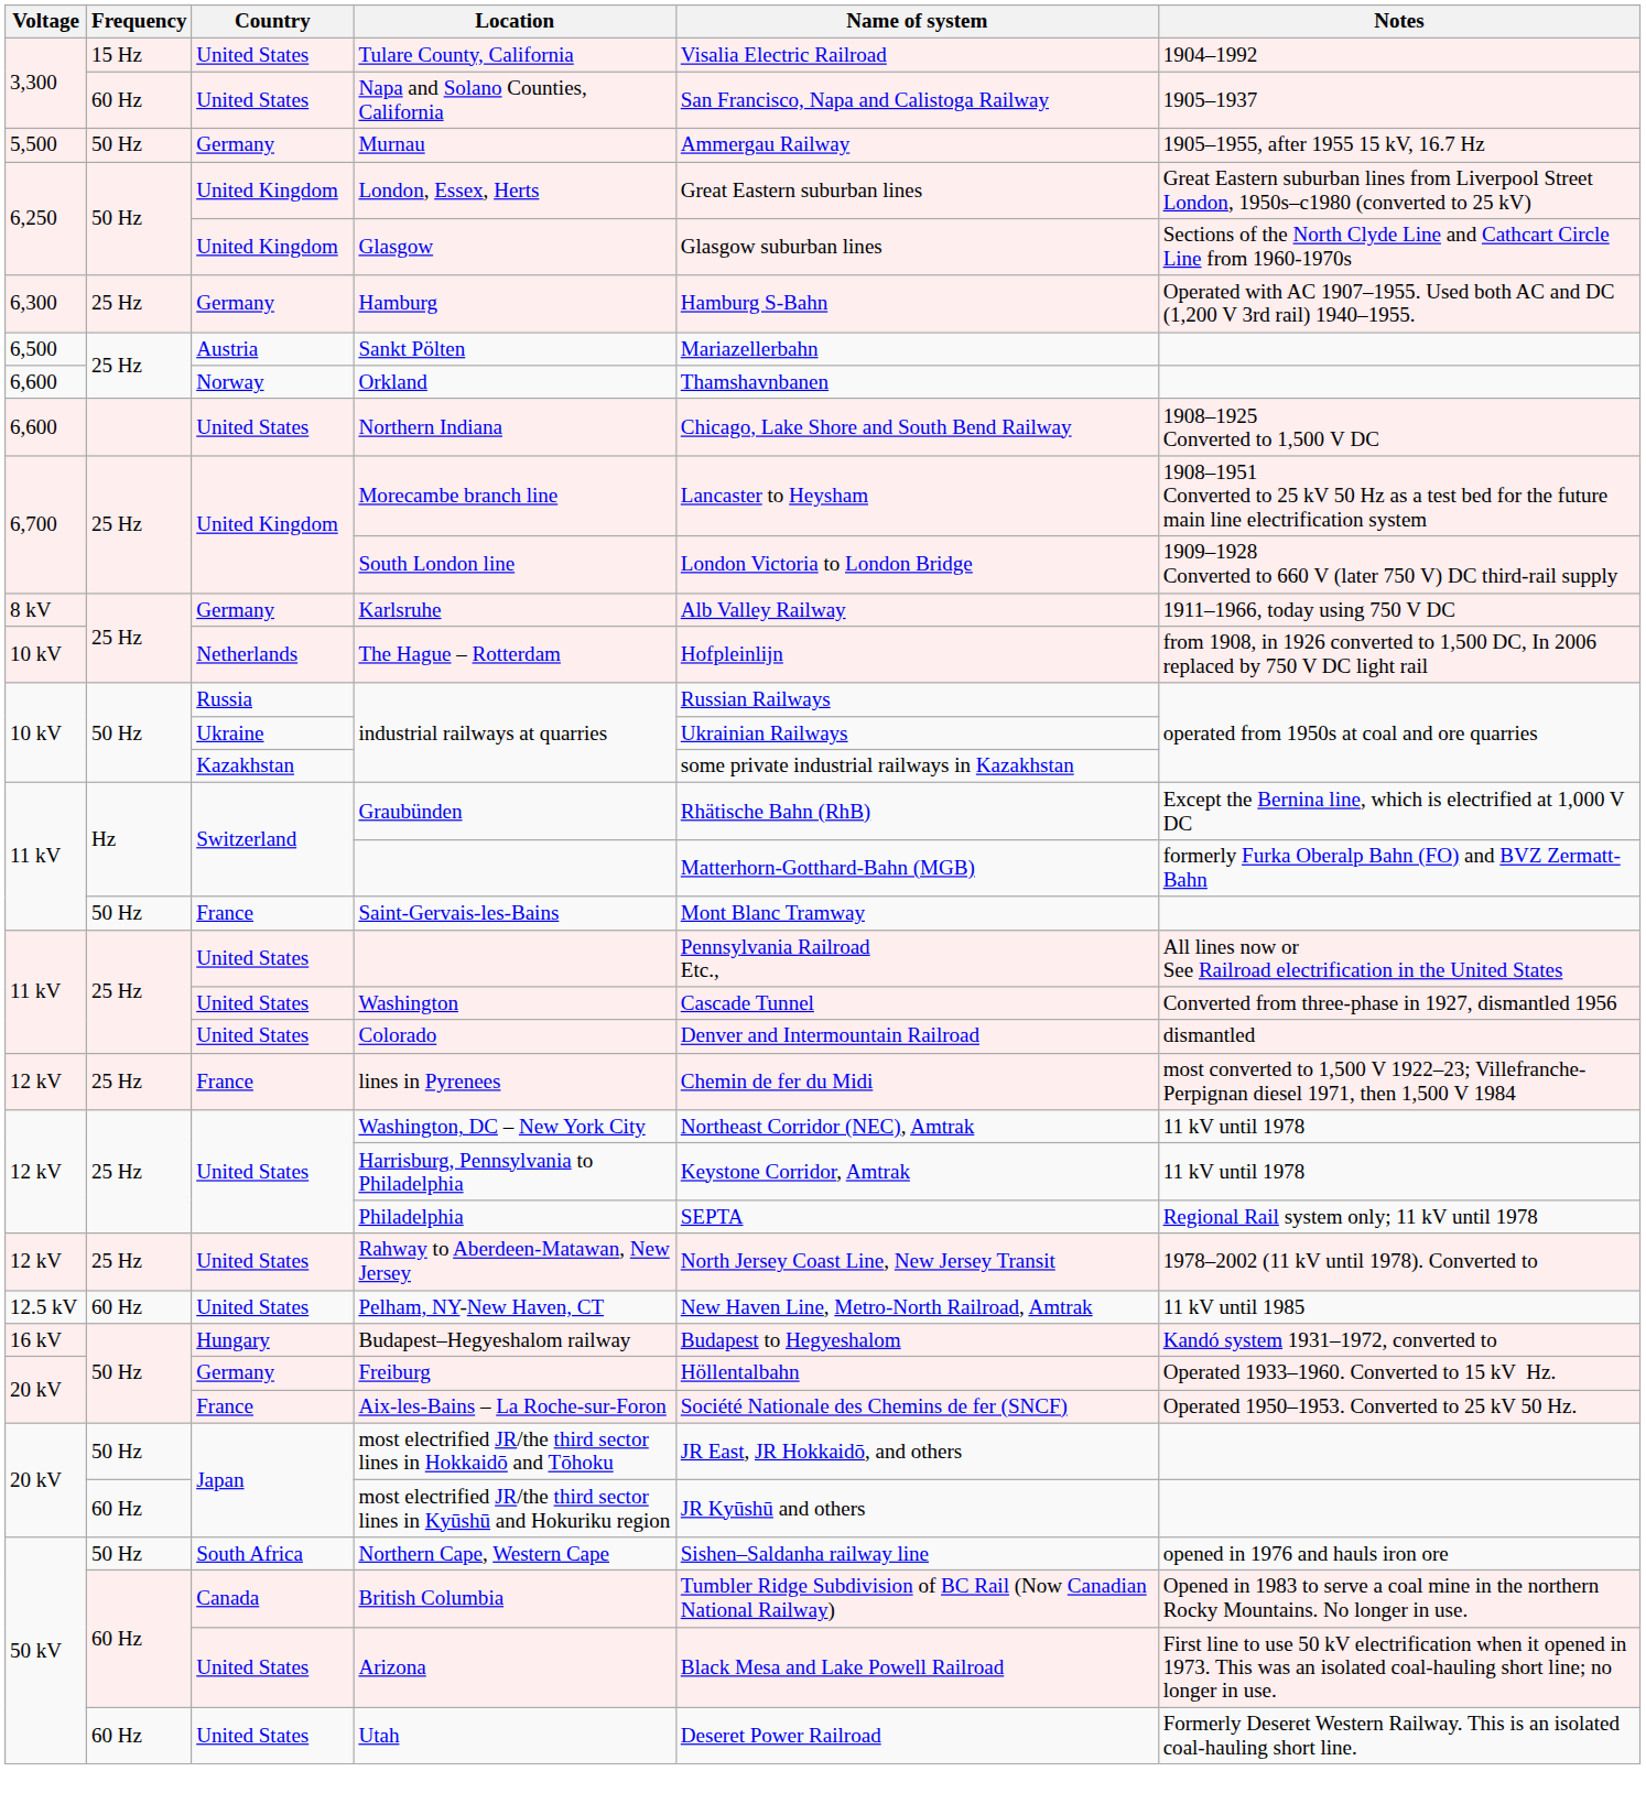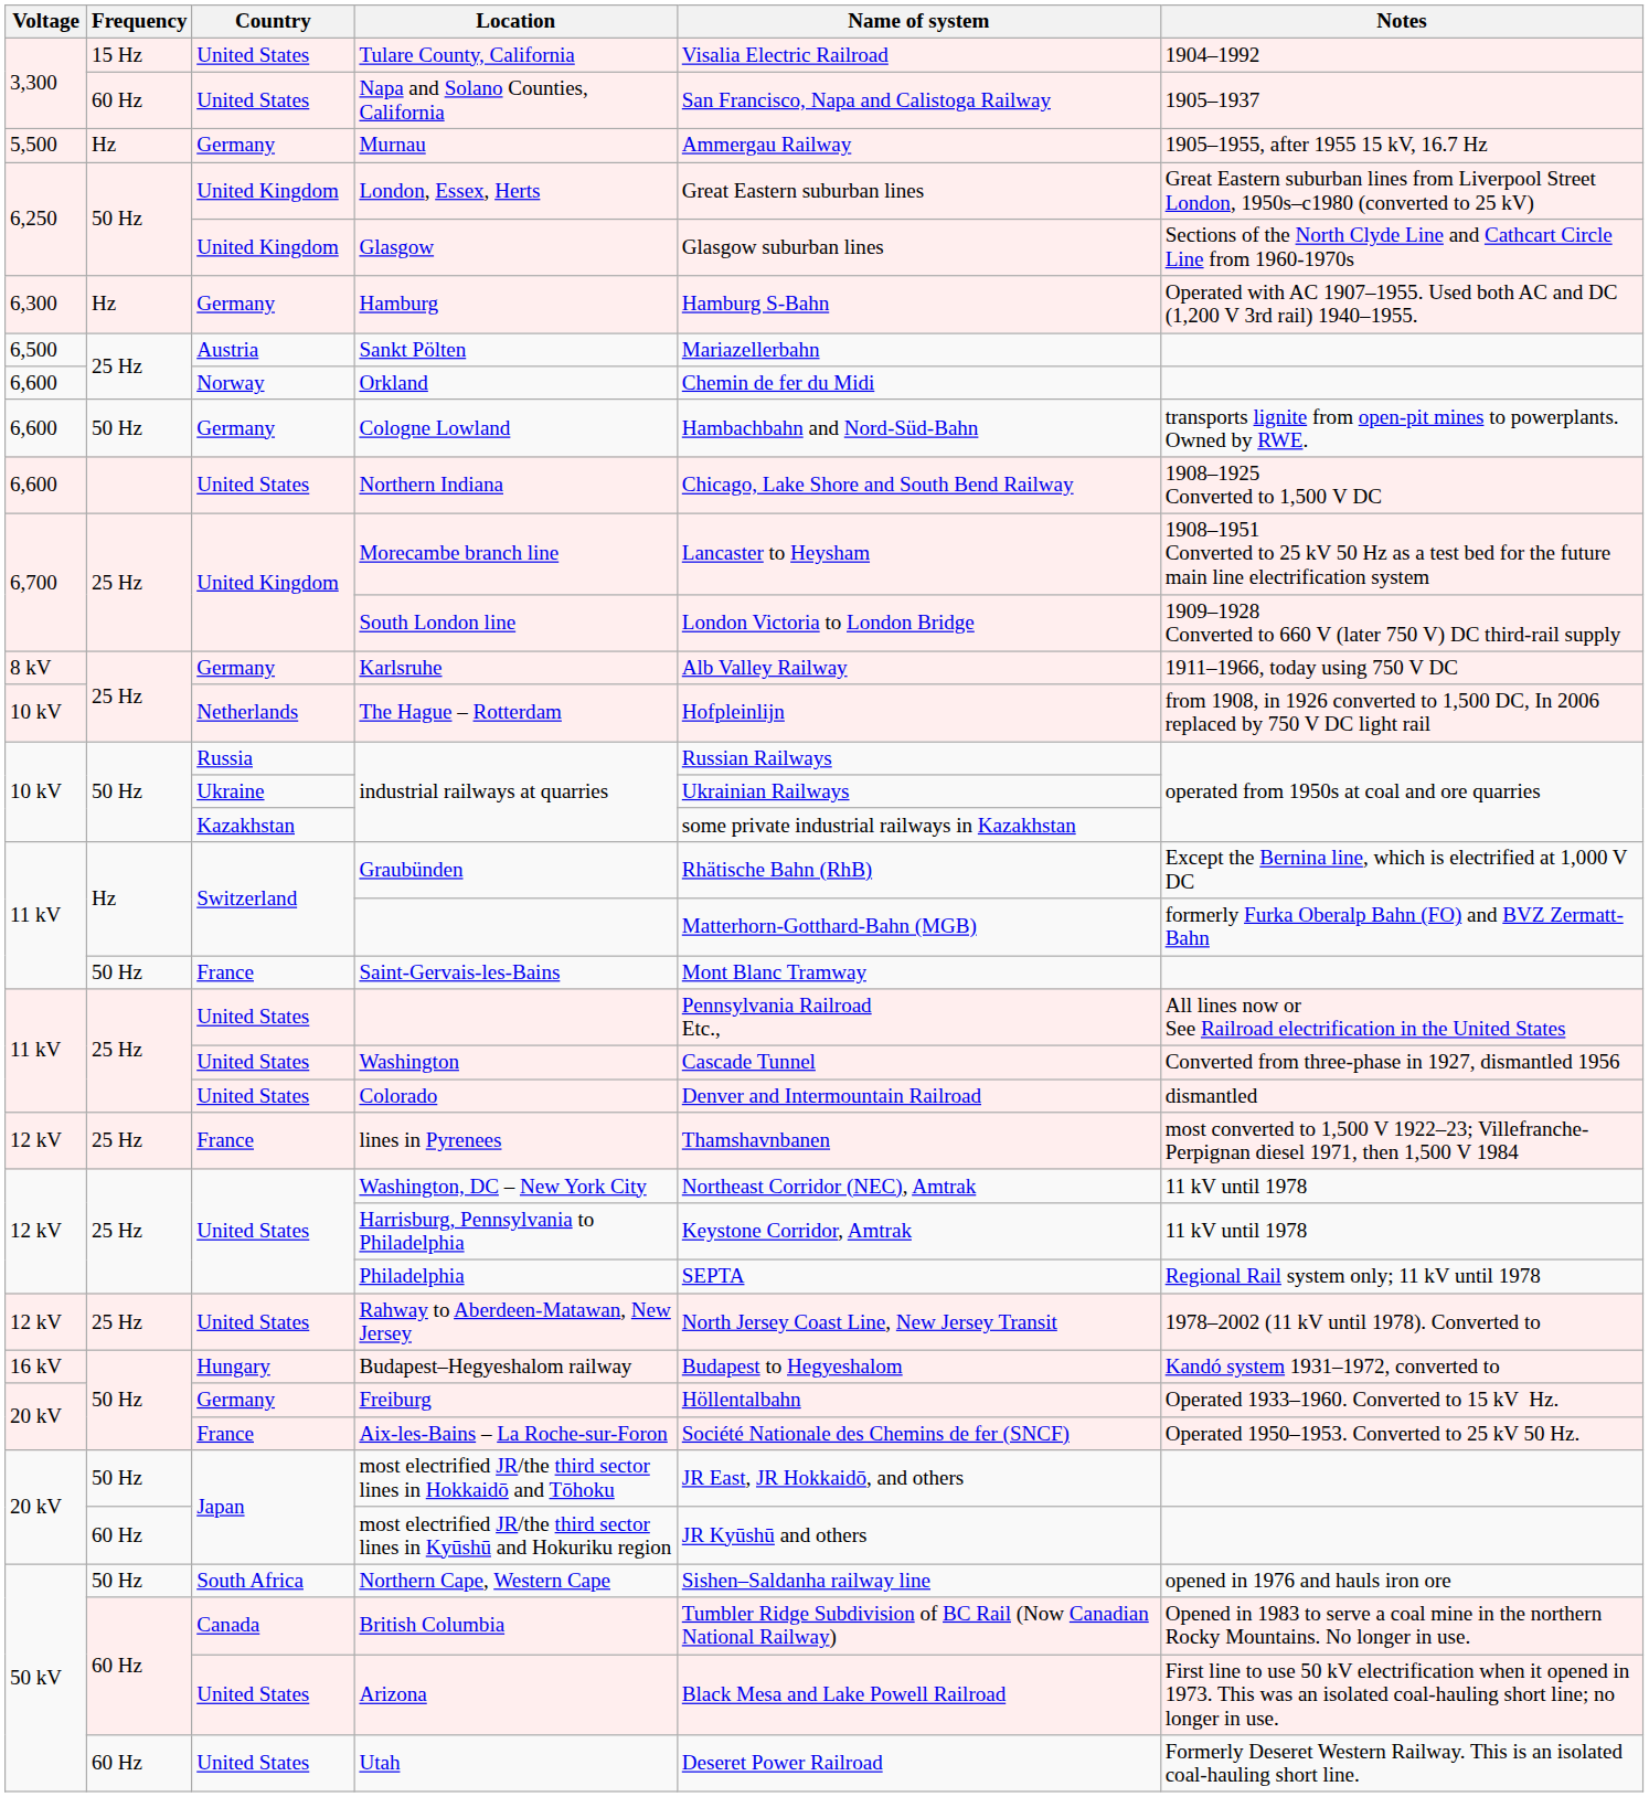Murnau | Frequency: 50 Hz -> Hz
Hamburg | Frequency: 25 Hz -> Hz
Orkland | Name of system: Thamshavnbanen -> Chemin de fer du Midi
+ row: 6,600 | 50 Hz | Germany | Cologne Lowland | Hambachbahn and Nord-Süd-Bahn | transports lignite from open-pit mines to powerplants. Owned by RWE.
lines in Pyrenees | Name of system: Chemin de fer du Midi -> Thamshavnbanen
- row: 12.5 kV | 60 Hz | United States | Pelham, NY-New Haven, CT | New Haven Line, Metro-North Railroad, Amtrak | 11 kV until 1985
